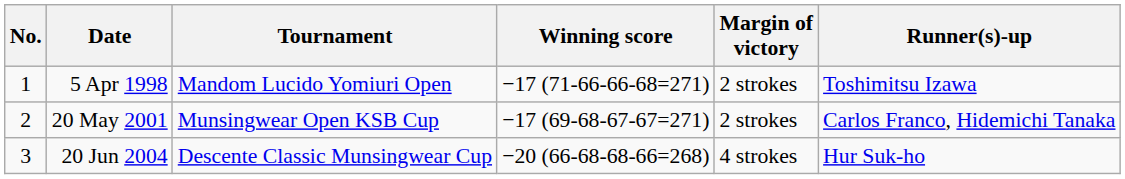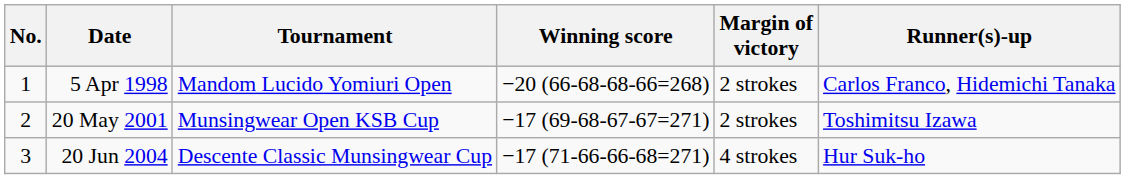5 Apr 1998 | Winning score: −17 (71-66-66-68=271) -> −20 (66-68-68-66=268)
5 Apr 1998 | Runner(s)-up: Toshimitsu Izawa -> Carlos Franco, Hidemichi Tanaka
20 May 2001 | Runner(s)-up: Carlos Franco, Hidemichi Tanaka -> Toshimitsu Izawa
20 Jun 2004 | Winning score: −20 (66-68-68-66=268) -> −17 (71-66-66-68=271)
